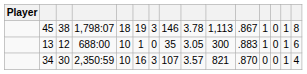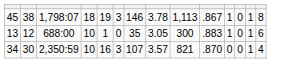- column: Player
